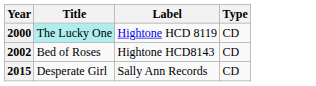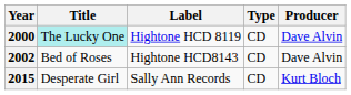+ column: Producer | Dave Alvin | Dave Alvin | Kurt Bloch
